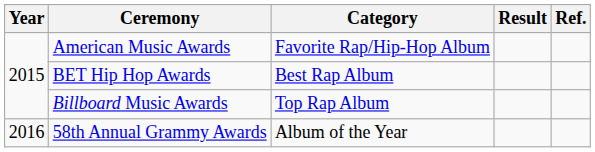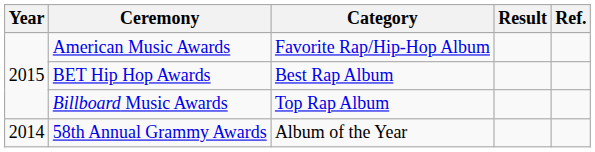58th Annual Grammy Awards | Year: 2016 -> 2014
